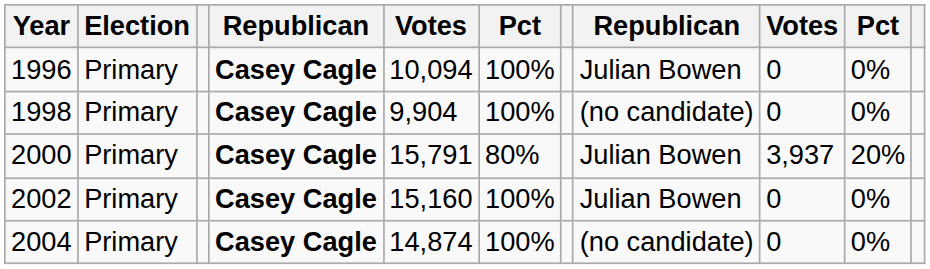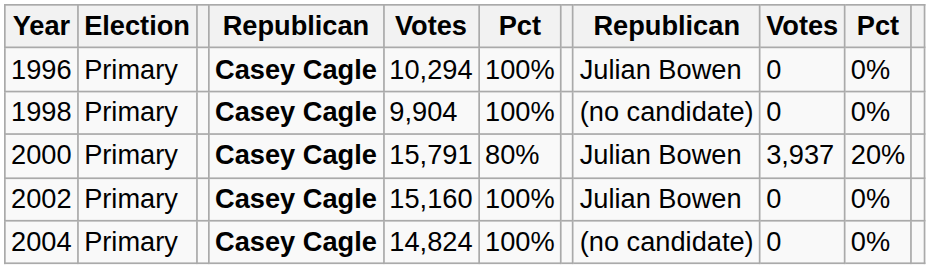1996 | column 5: 10,094 -> 10,294
2004 | column 5: 14,874 -> 14,824
